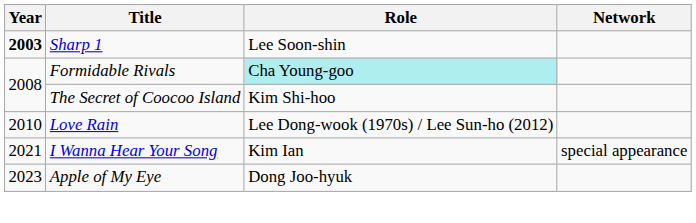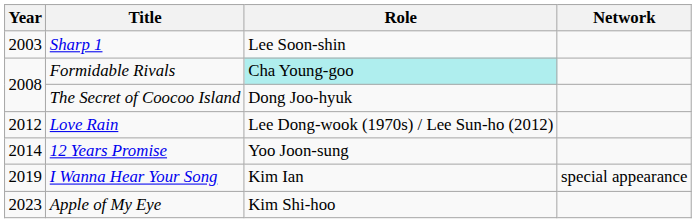Sharp 1 | Year: bold -> normal
The Secret of Coocoo Island | Role: Kim Shi-hoo -> Dong Joo-hyuk
Love Rain | Year: 2010 -> 2012
+ row: 2014 | 12 Years Promise | Yoo Joon-sung
I Wanna Hear Your Song | Year: 2021 -> 2019
Apple of My Eye | Role: Dong Joo-hyuk -> Kim Shi-hoo
